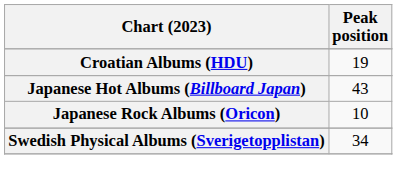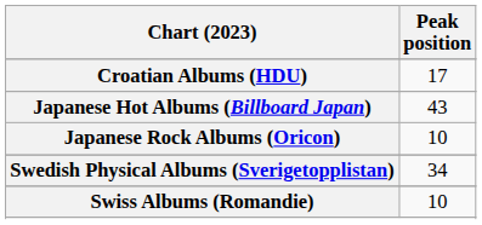Croatian Albums (HDU) | Peak position: 19 -> 17
+ row: Swiss Albums (Romandie) | 10
